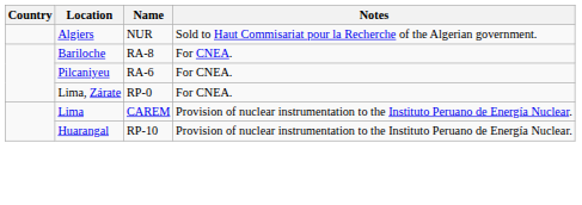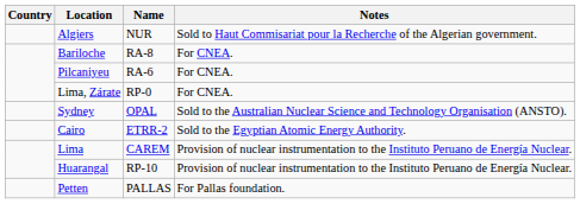+ row: Sydney | OPAL | Sold to the Australian Nuclear Science and Technology Organisation (ANSTO).
+ row: Cairo | ETRR-2 | Sold to the Egyptian Atomic Energy Authority.
+ row: Petten | PALLAS | For Pallas foundation.
